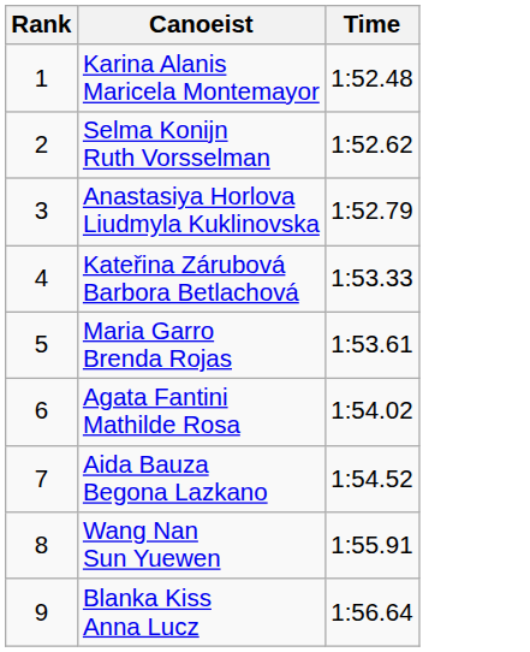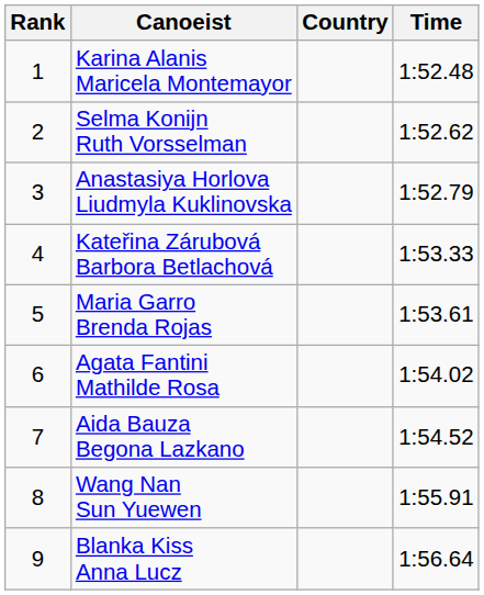+ column: Country
